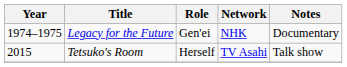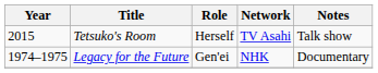rows swapped: Legacy for the Future <-> Tetsuko's Room
